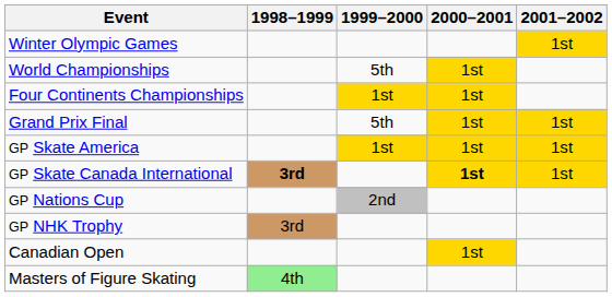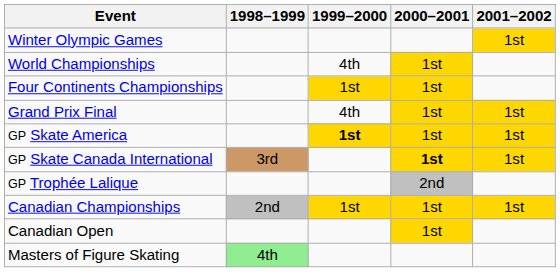World Championships | 1999–2000: 5th -> 4th
Grand Prix Final | 1999–2000: 5th -> 4th
GP Skate America | 1999–2000: normal -> bold
GP Skate Canada International | 1998–1999: bold -> normal
- row: GP Nations Cup | 2nd
+ row: GP Trophée Lalique | 2nd
- row: GP NHK Trophy | 3rd
+ row: Canadian Championships | 2nd | 1st | 1st | 1st
